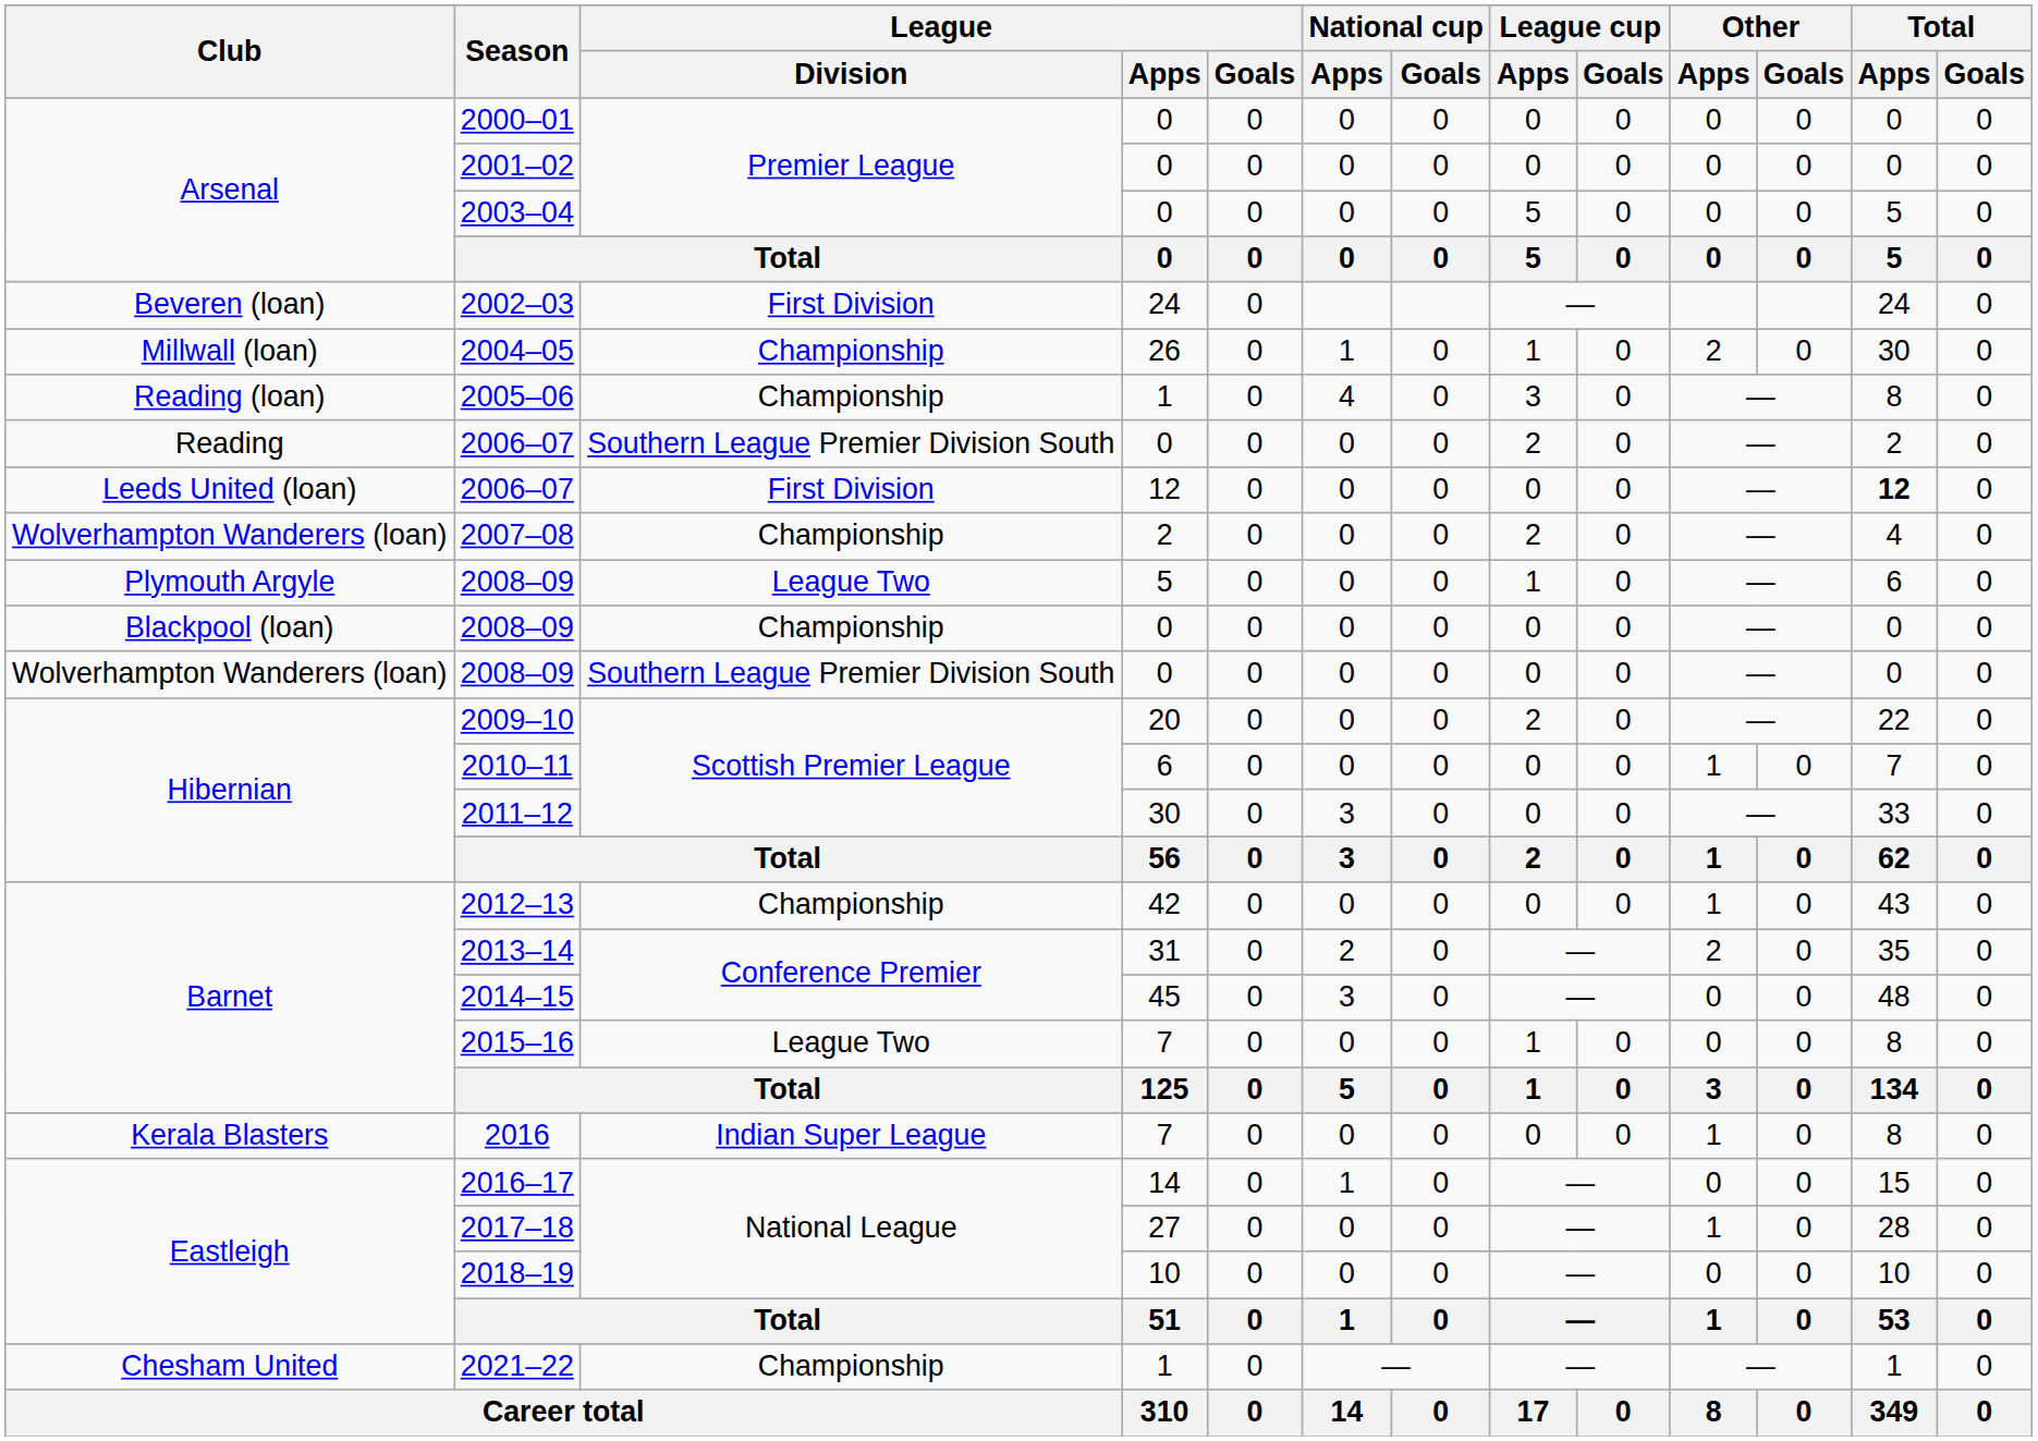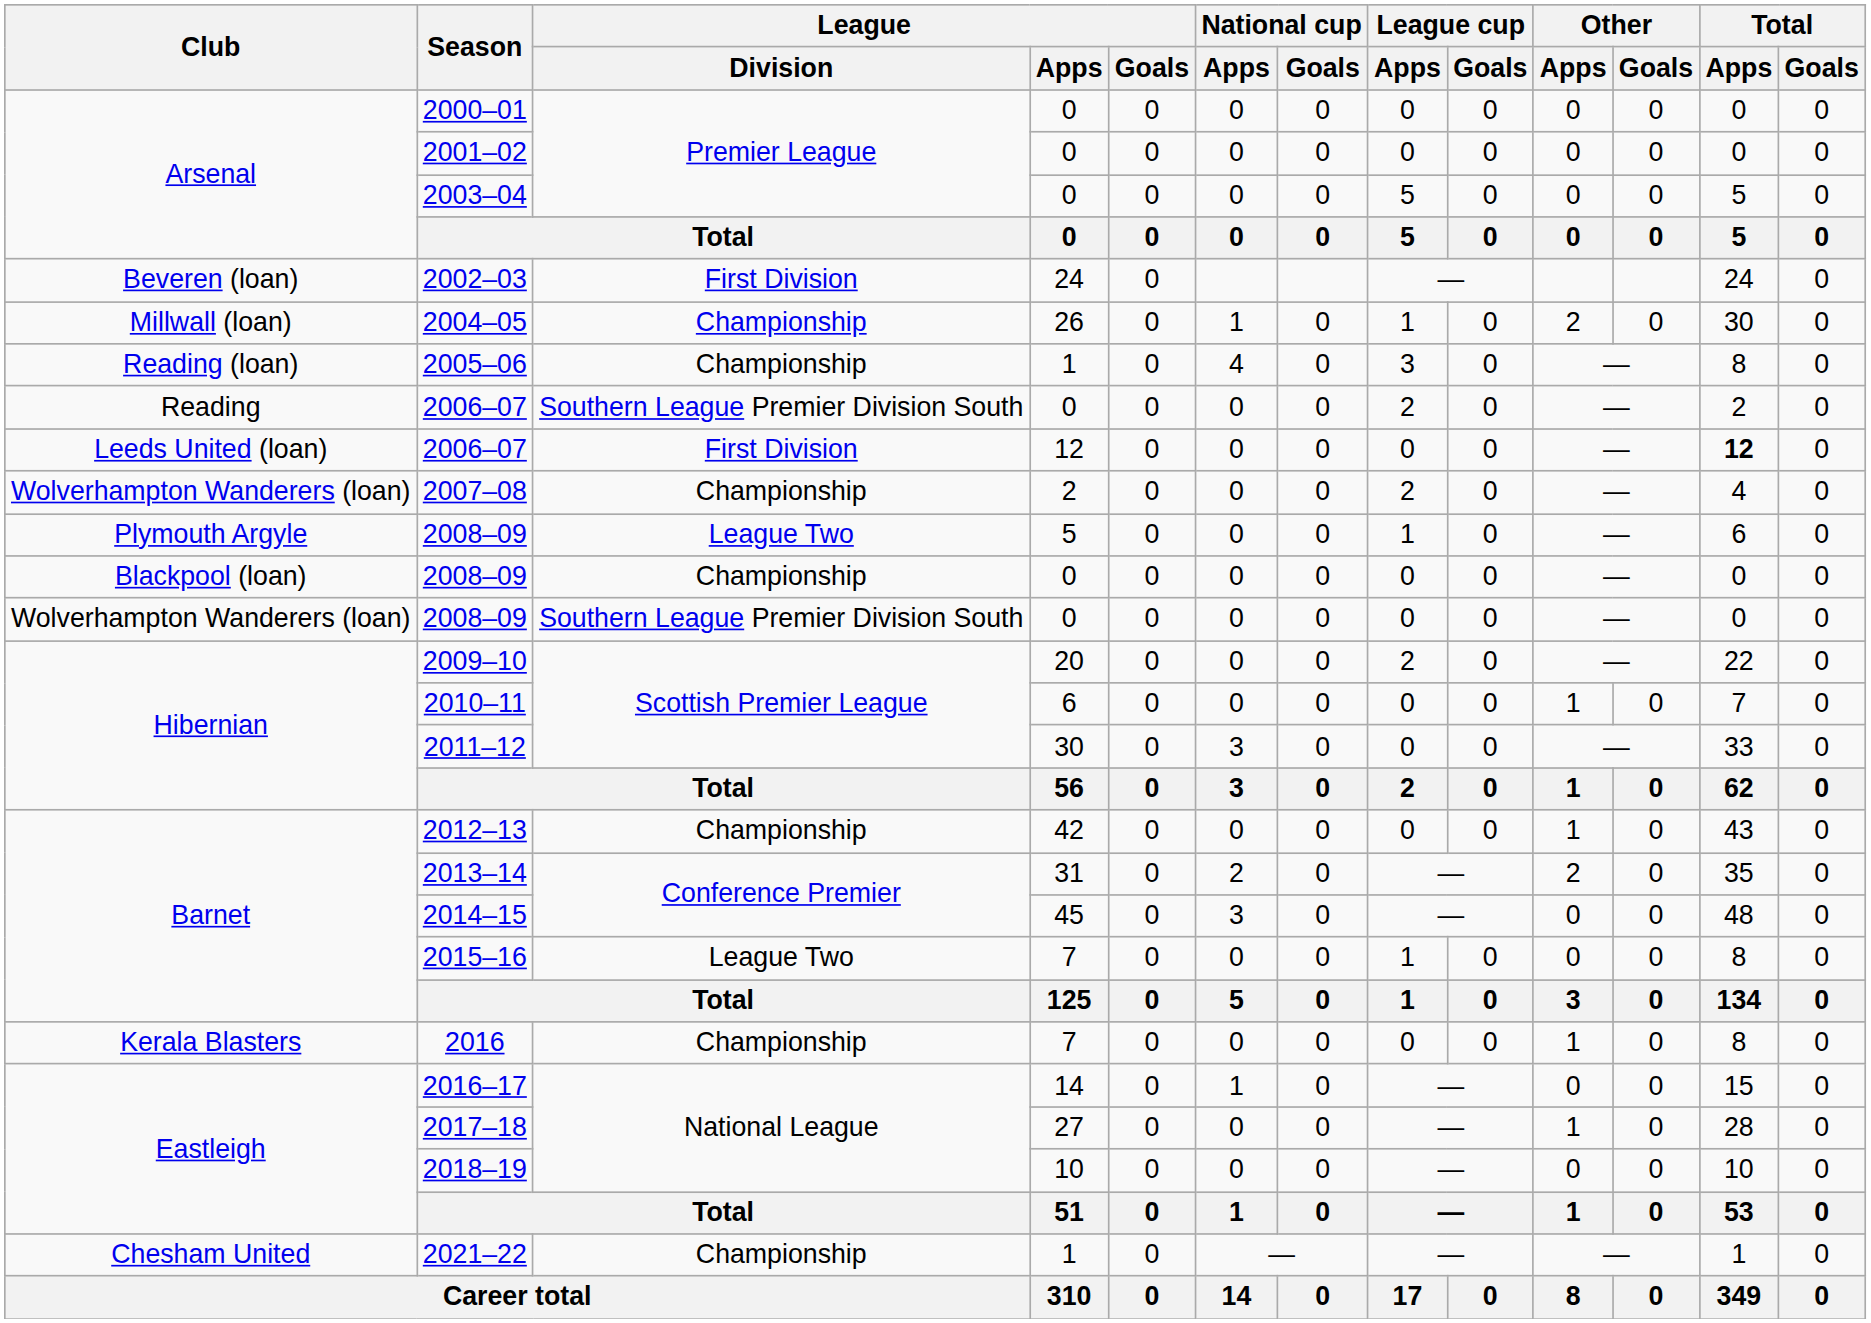2016 | League / Division: Indian Super League -> Championship
